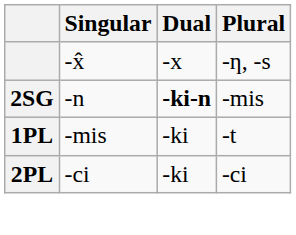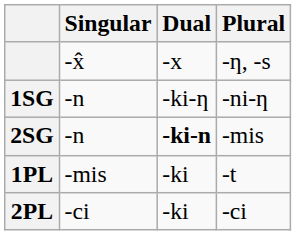+ row: 1SG | -n | -ki-ƞ | -ni-ƞ
